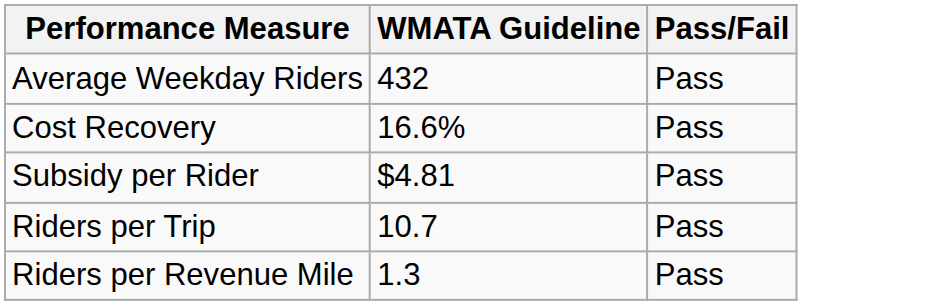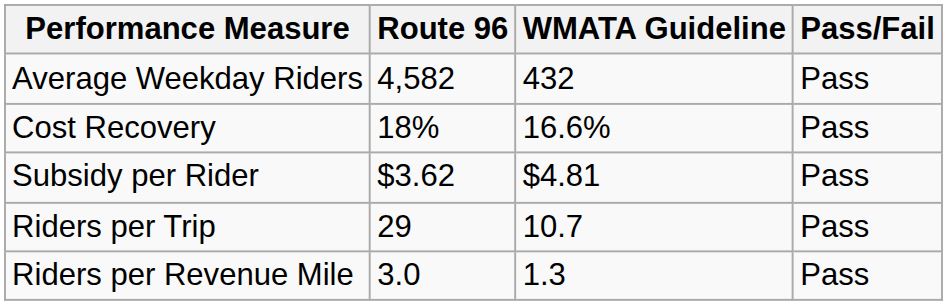+ column: Route 96 | 4,582 | 18% | $3.62 | 29 | 3.0
